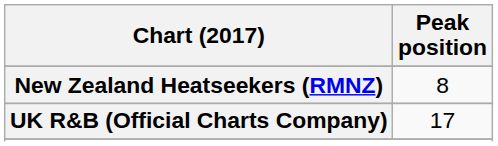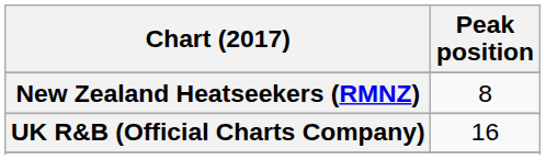UK R&B (Official Charts Company) | Peak position: 17 -> 16
